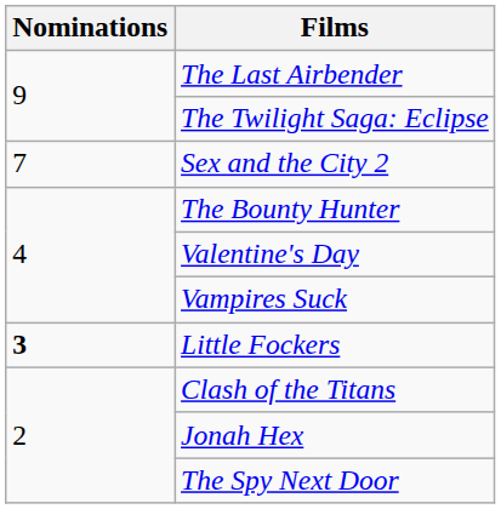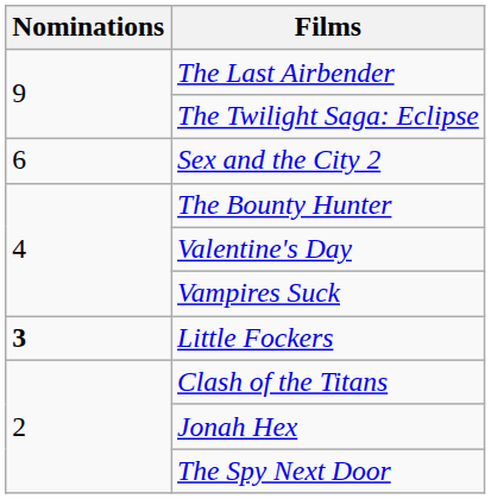Sex and the City 2 | Nominations: 7 -> 6
